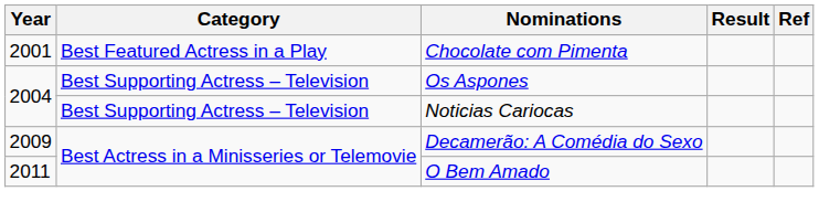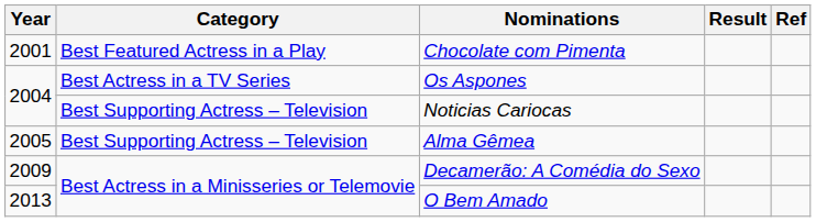Os Aspones | Category: Best Supporting Actress – Television -> Best Actress in a TV Series
+ row: 2005 | Best Supporting Actress – Television | Alma Gêmea
O Bem Amado | Year: 2011 -> 2013
